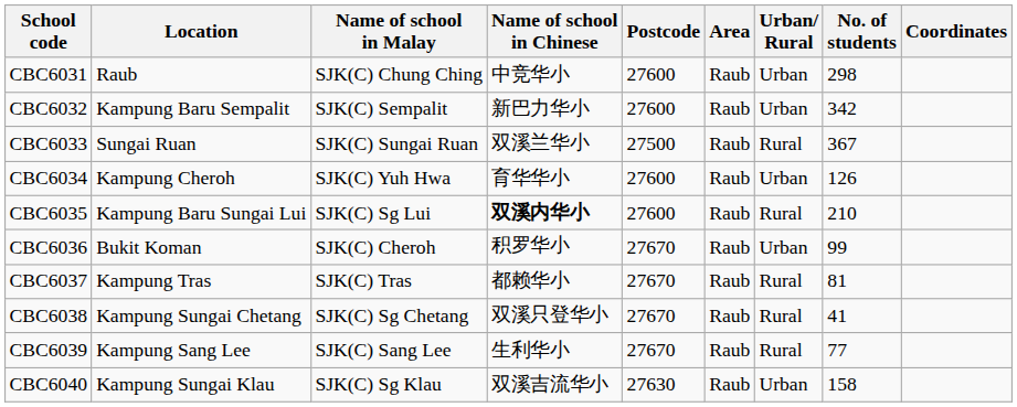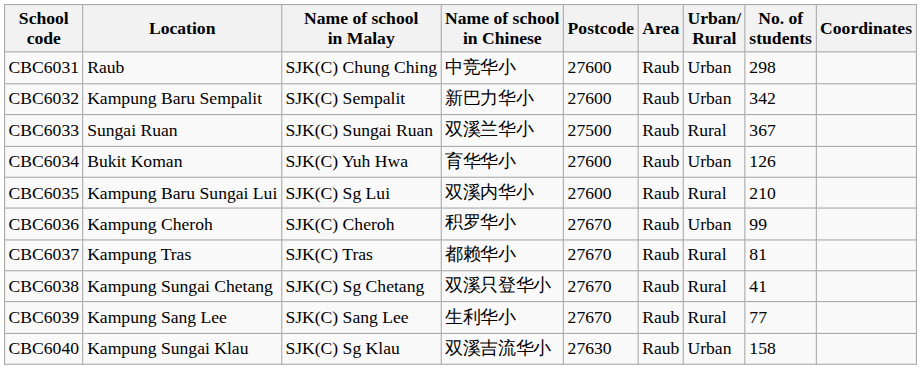CBC6034 | Location: Kampung Cheroh -> Bukit Koman
CBC6035 | Name of school in Chinese: bold -> normal
CBC6036 | Location: Bukit Koman -> Kampung Cheroh
